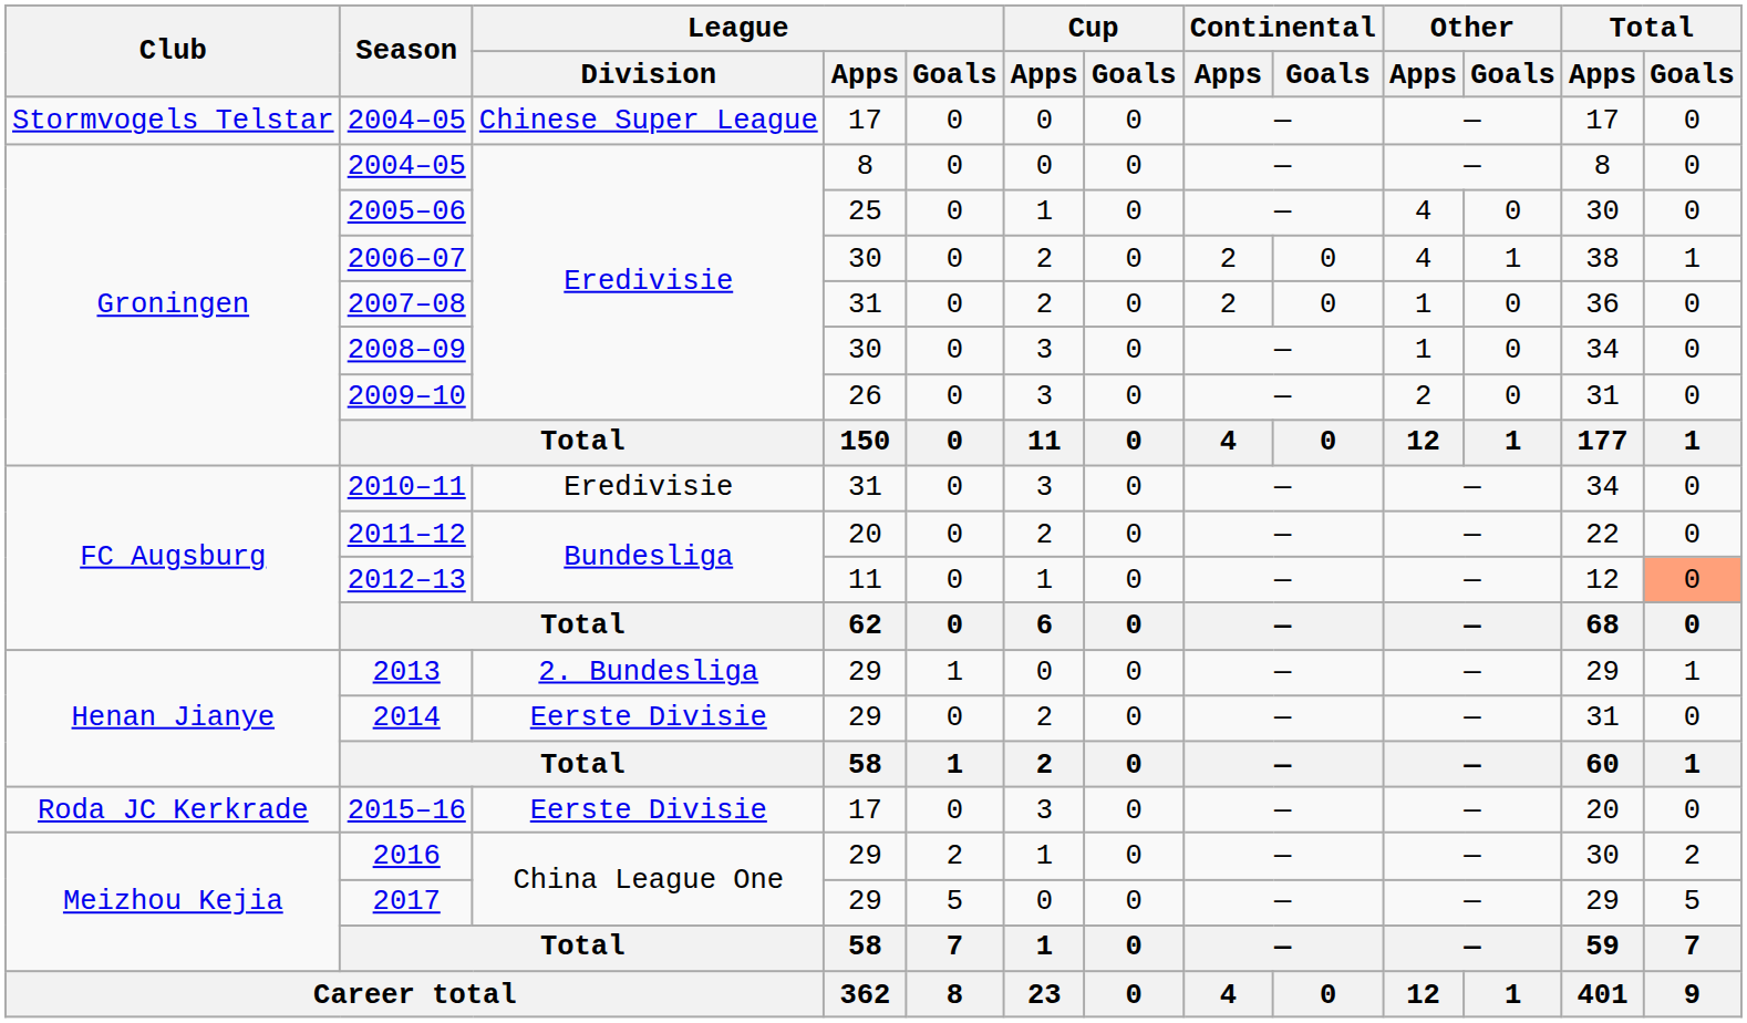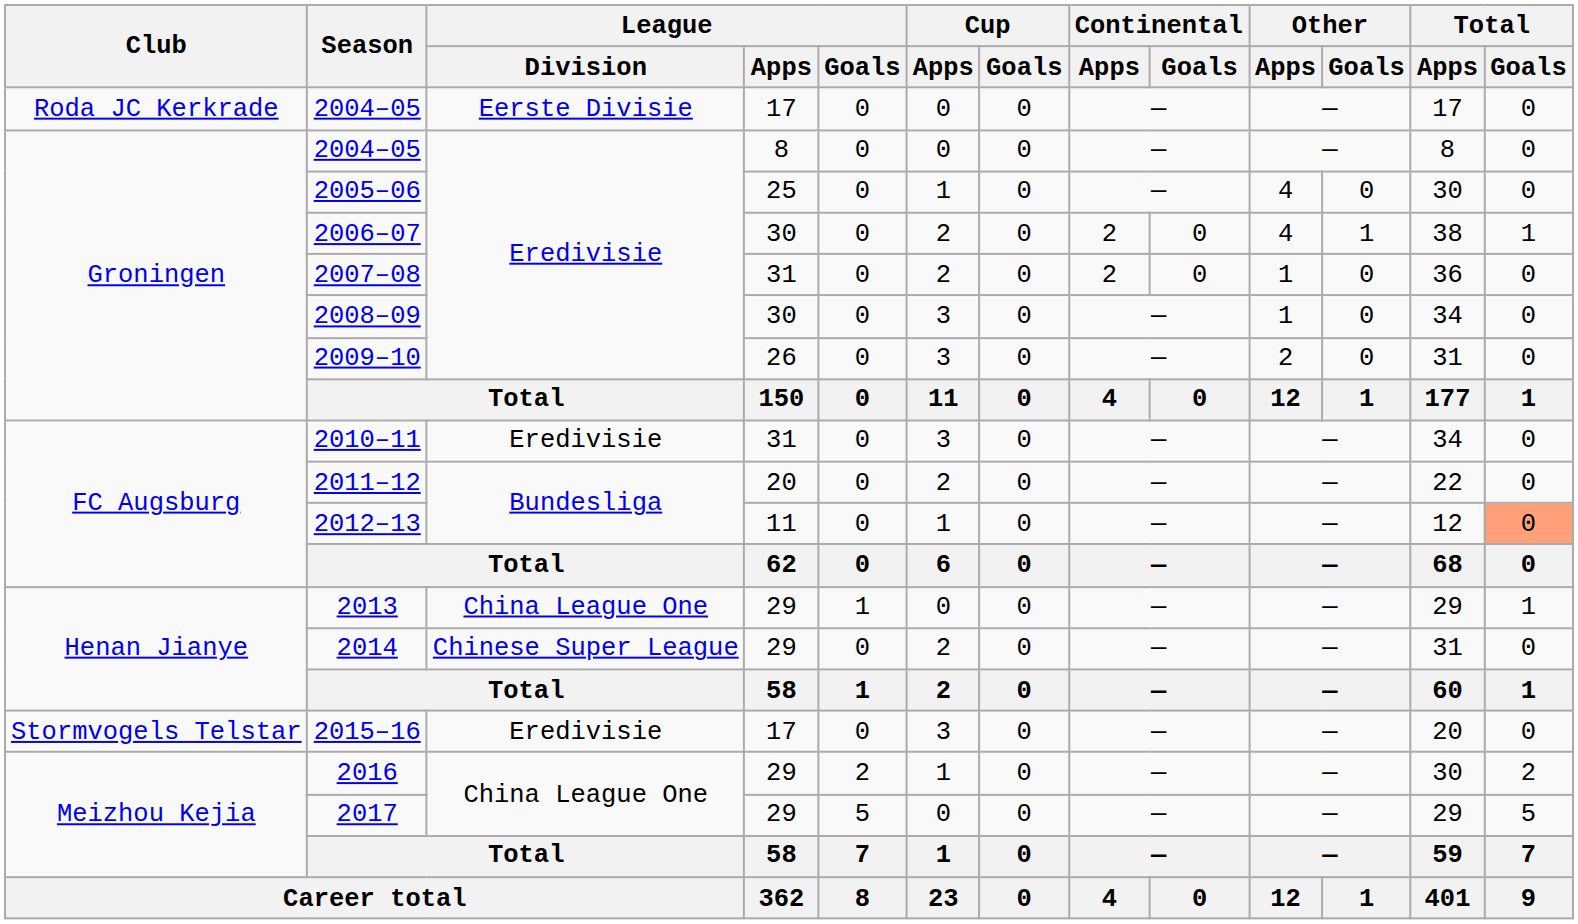2004–05 / 17 | Club: Stormvogels Telstar -> Roda JC Kerkrade
2004–05 / 17 | League / Division: Chinese Super League -> Eerste Divisie
2013 | League / Division: 2. Bundesliga -> China League One
2014 | League / Division: Eerste Divisie -> Chinese Super League
2015–16 | Club: Roda JC Kerkrade -> Stormvogels Telstar
2015–16 | League / Division: Eerste Divisie -> Eredivisie
